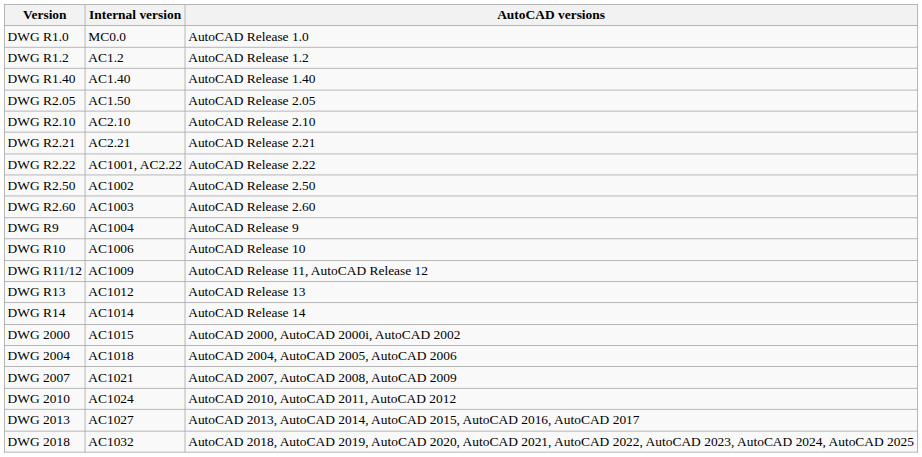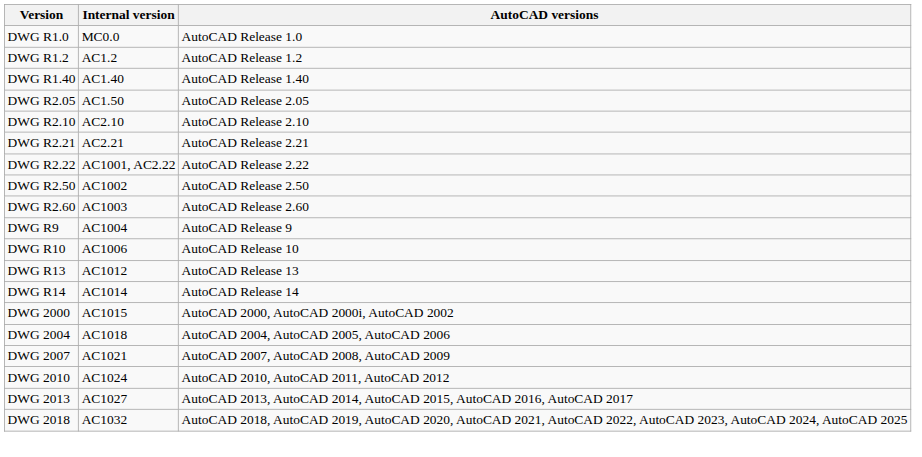- row: DWG R11/12 | AC1009 | AutoCAD Release 11, AutoCAD Release 12
